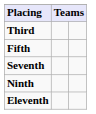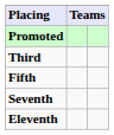+ row: Promoted
- row: Ninth
